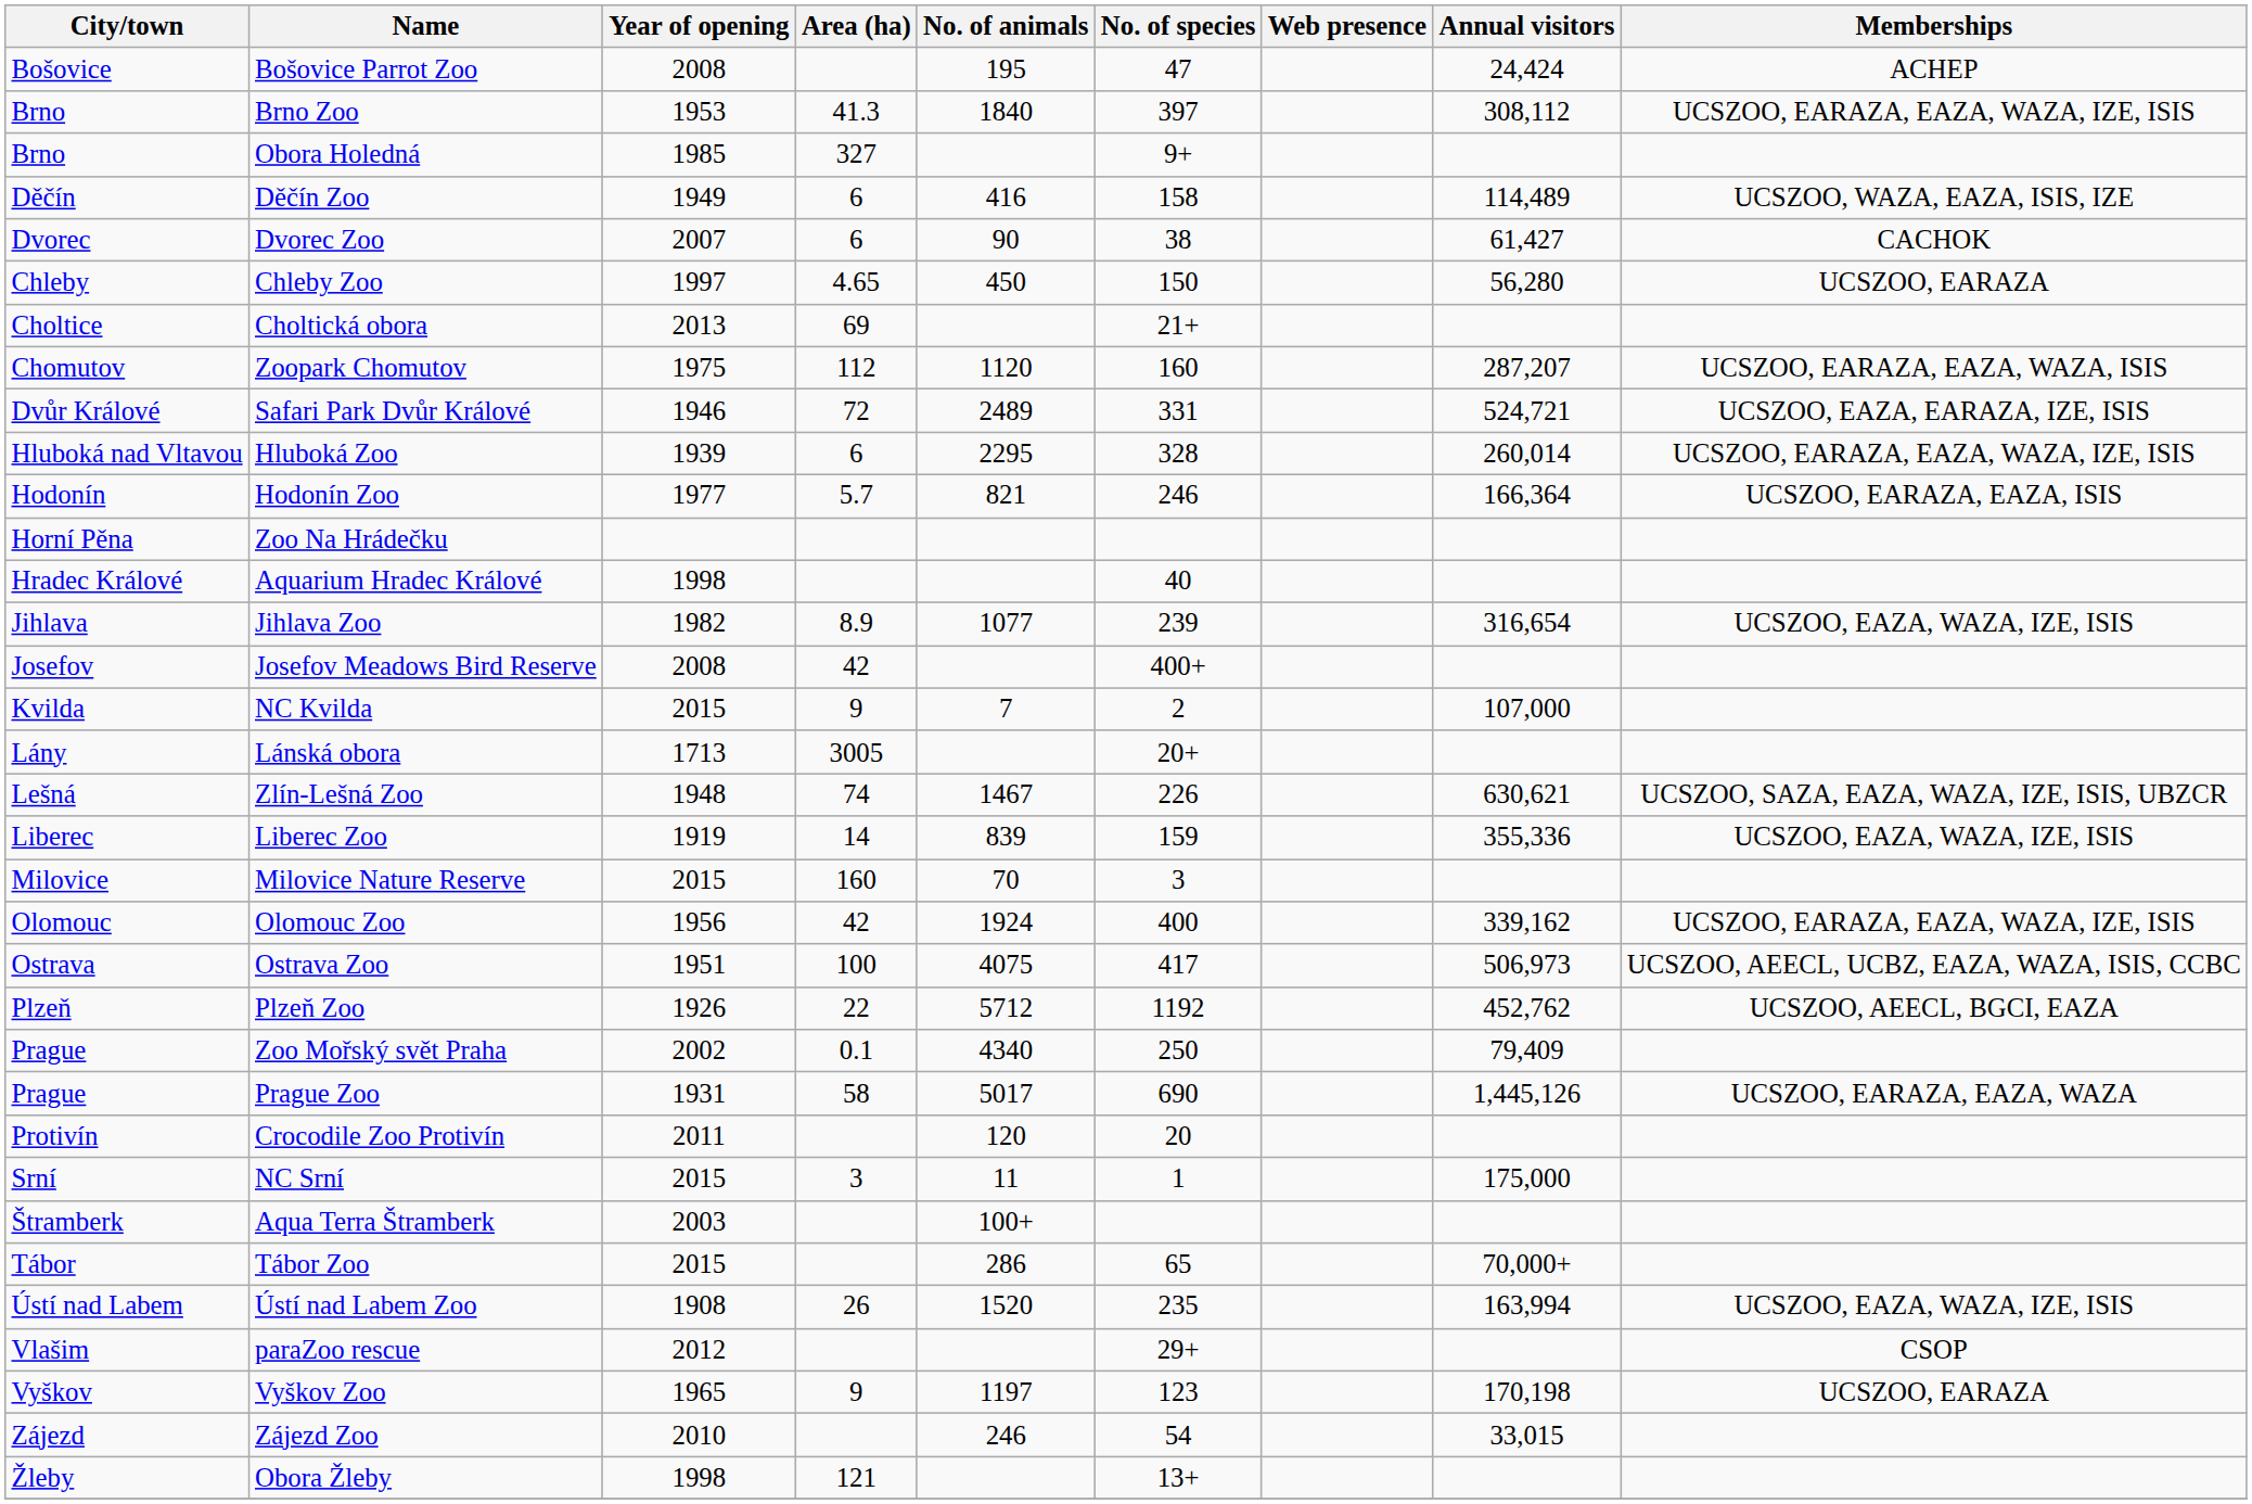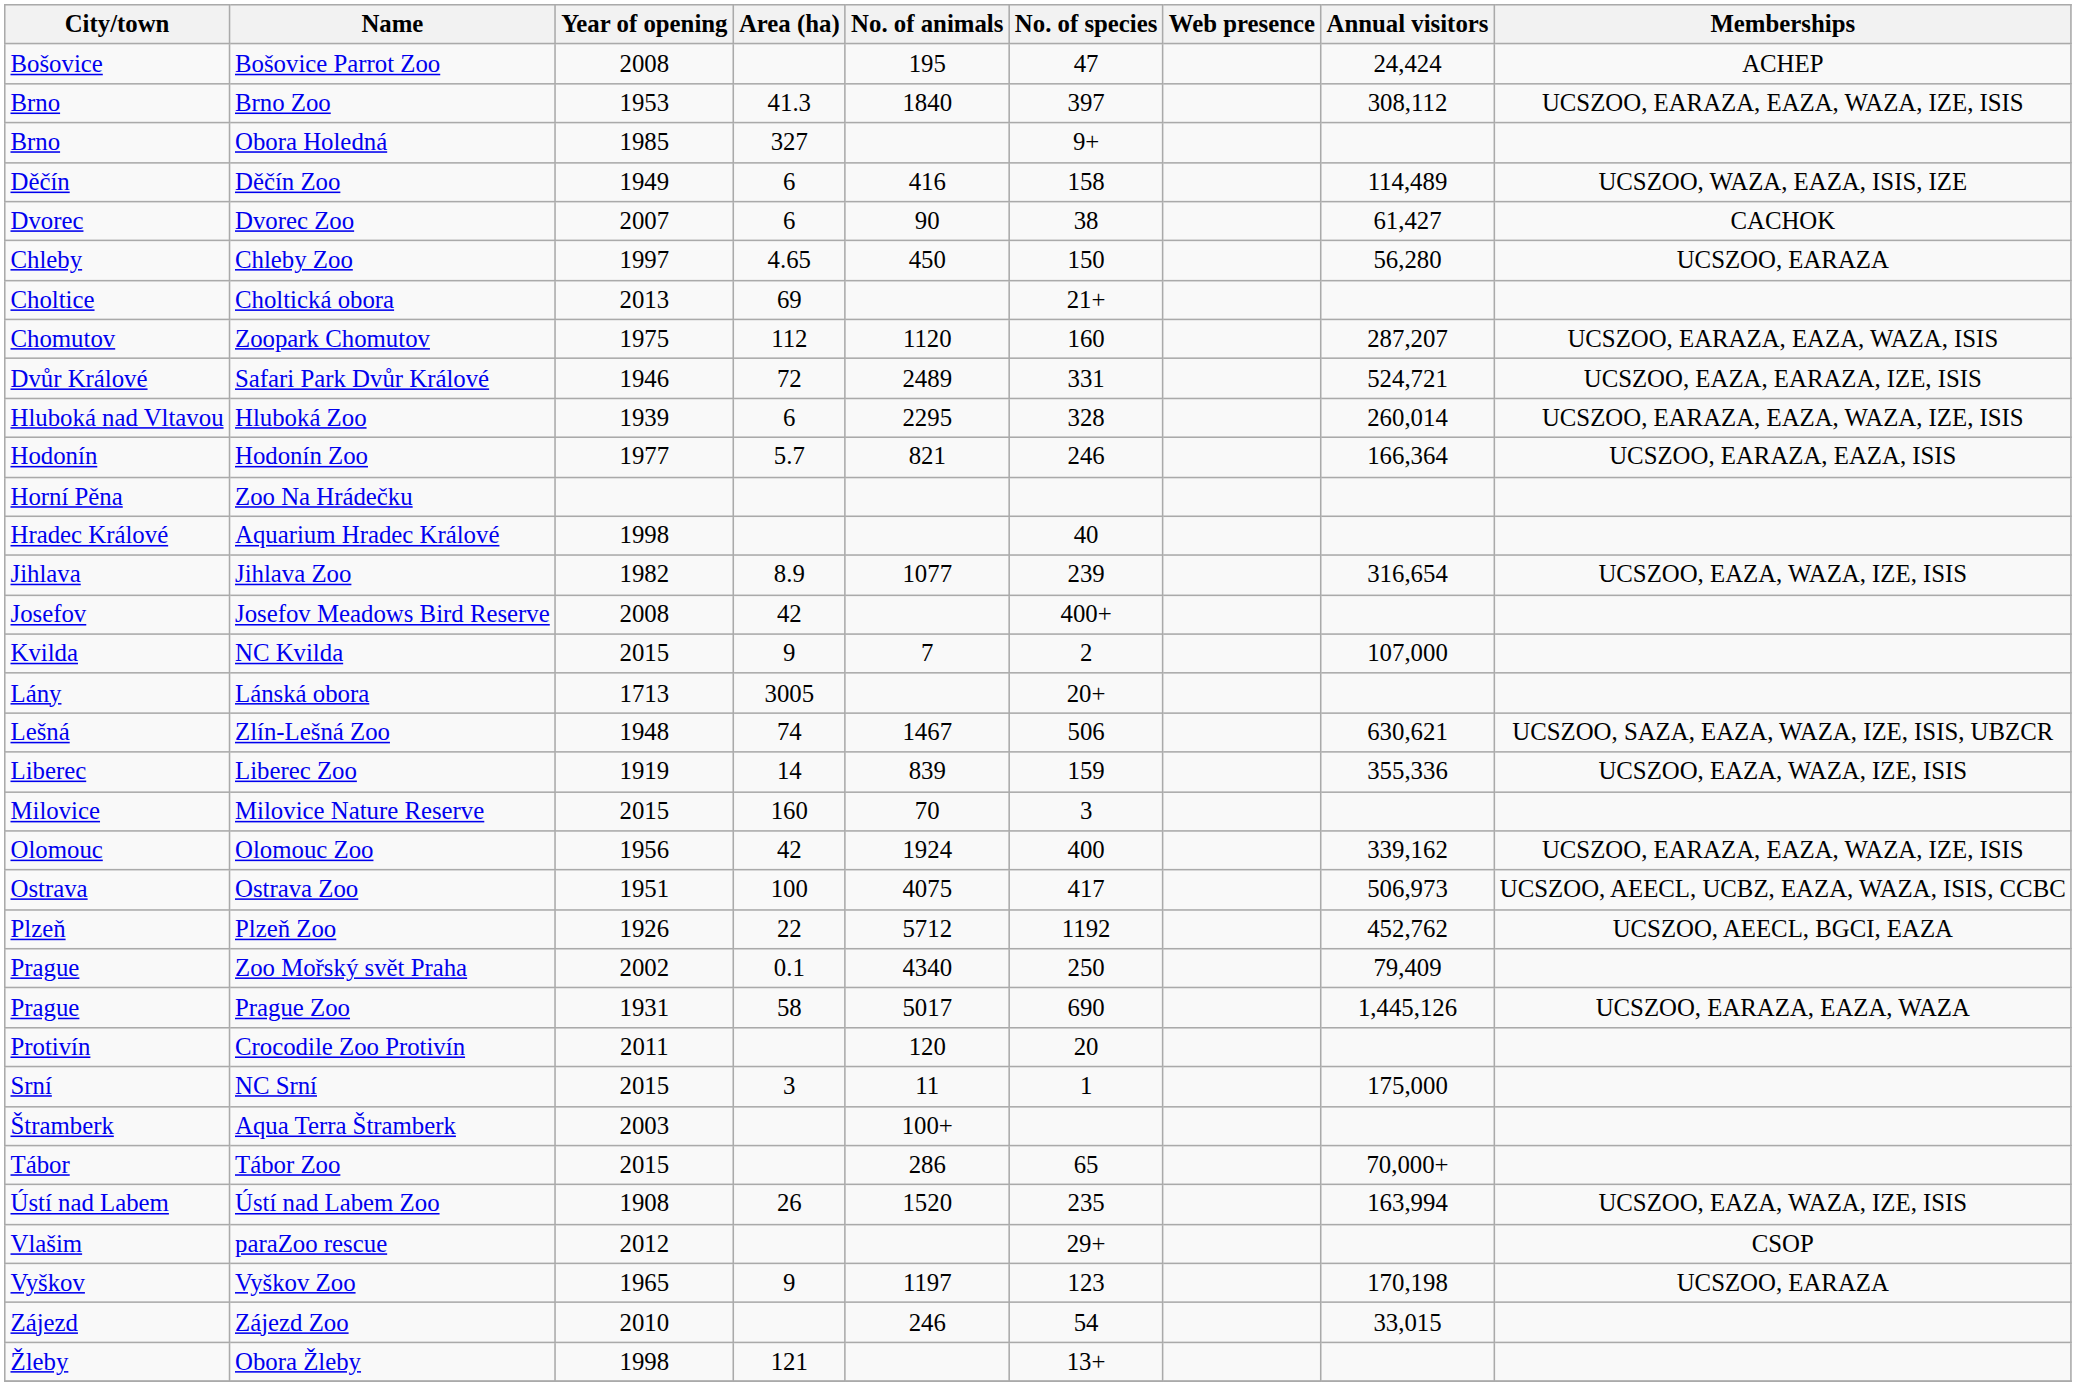Zlín-Lešná Zoo | No. of species: 226 -> 506
